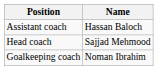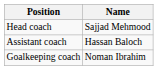rows swapped: Head coach <-> Assistant coach
